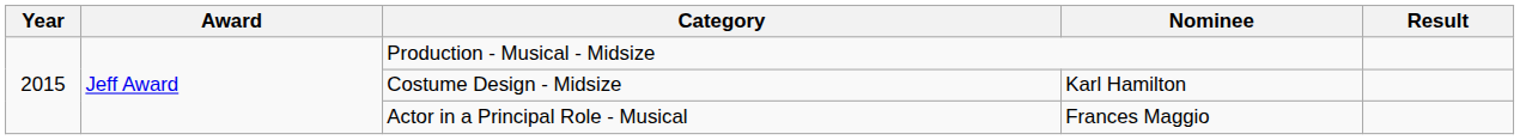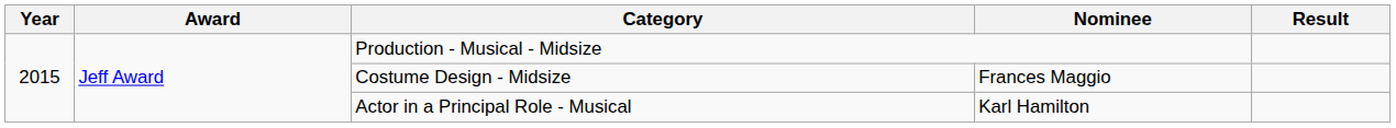Costume Design - Midsize | Nominee: Karl Hamilton -> Frances Maggio
Actor in a Principal Role - Musical | Nominee: Frances Maggio -> Karl Hamilton
